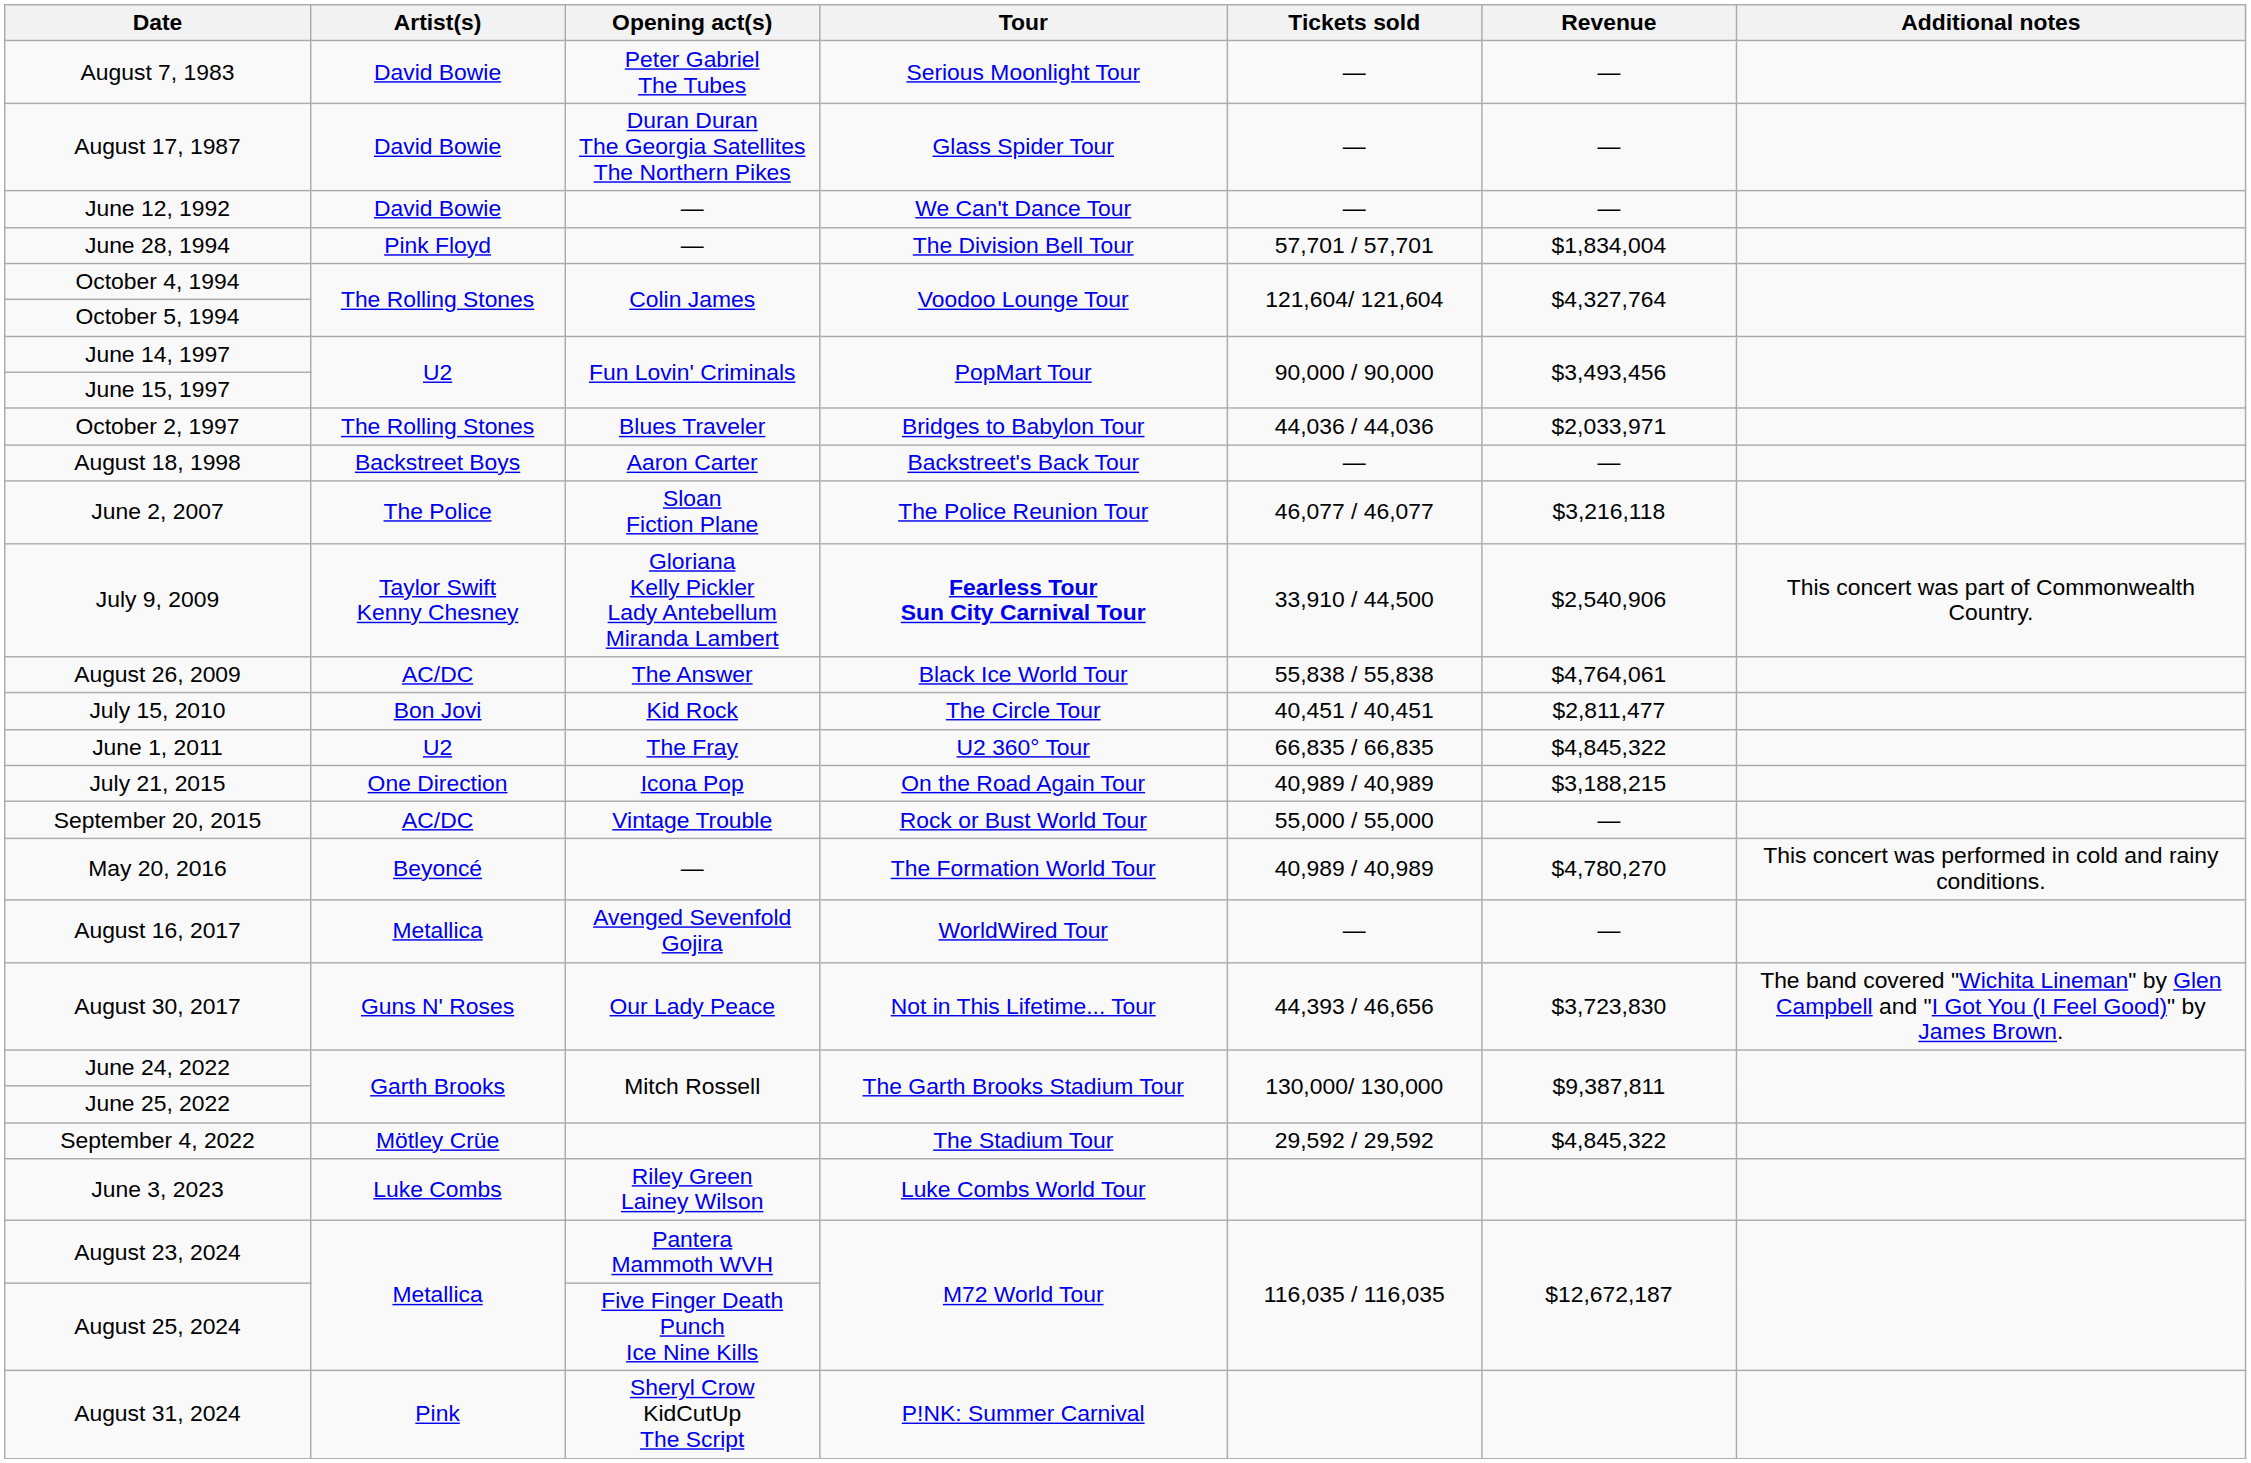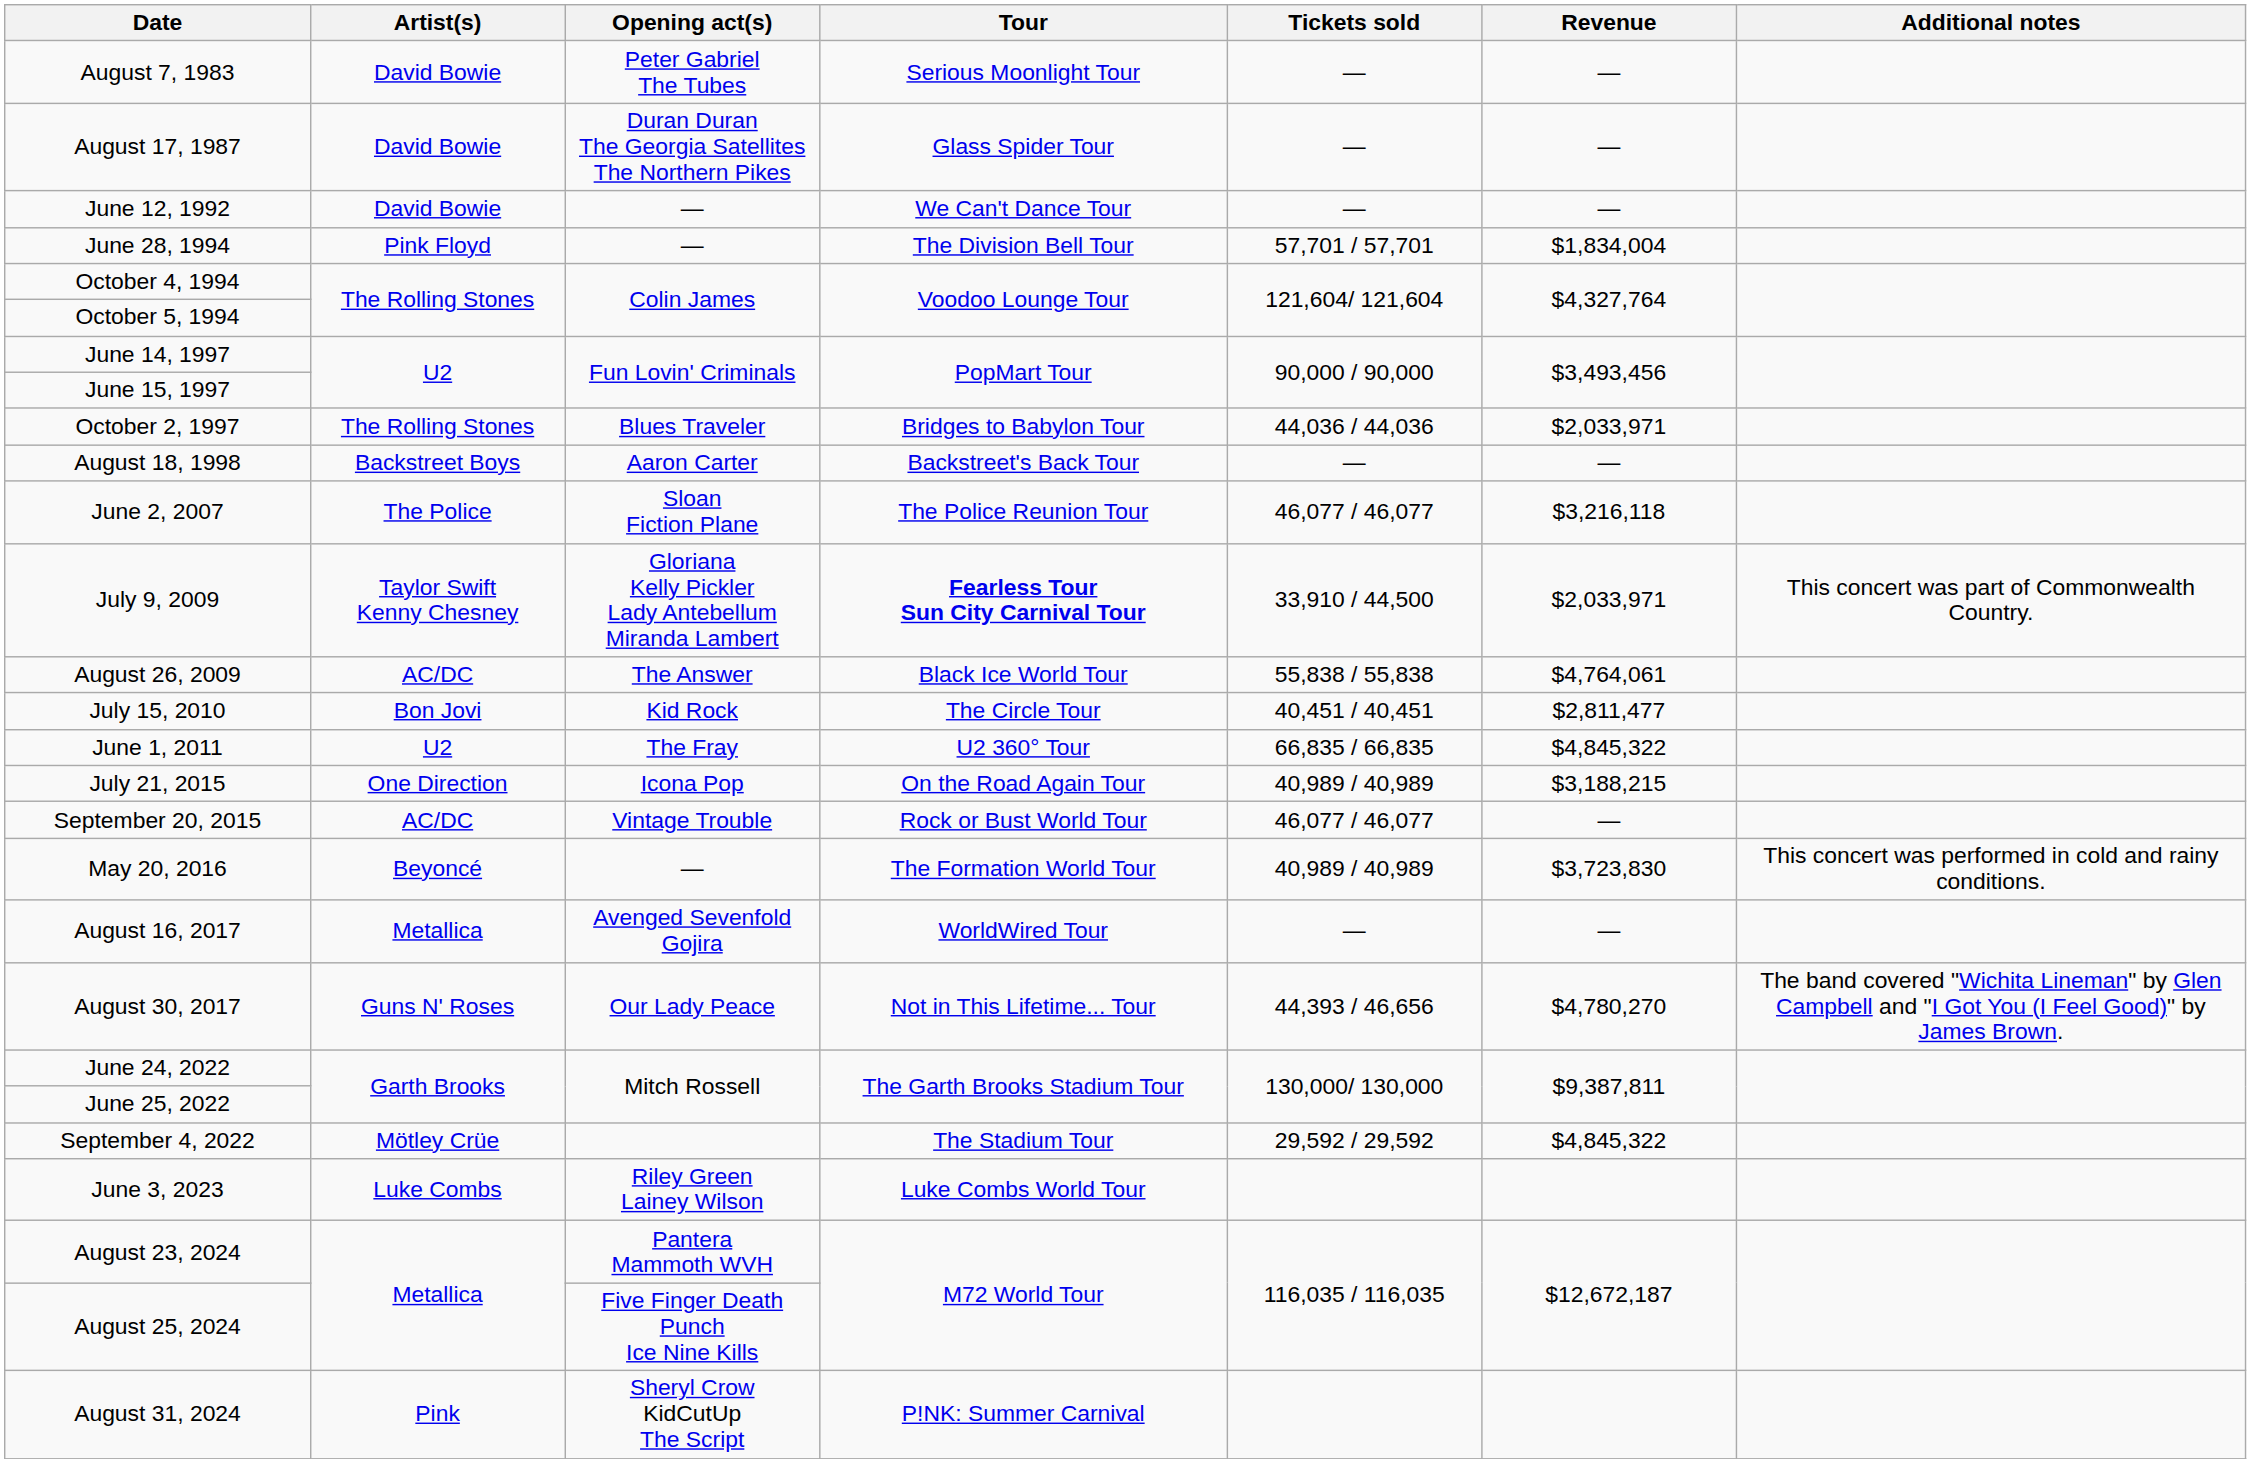July 9, 2009 | Revenue: $2,540,906 -> $2,033,971
September 20, 2015 | Tickets sold: 55,000 / 55,000 -> 46,077 / 46,077
May 20, 2016 | Revenue: $4,780,270 -> $3,723,830
August 30, 2017 | Revenue: $3,723,830 -> $4,780,270
